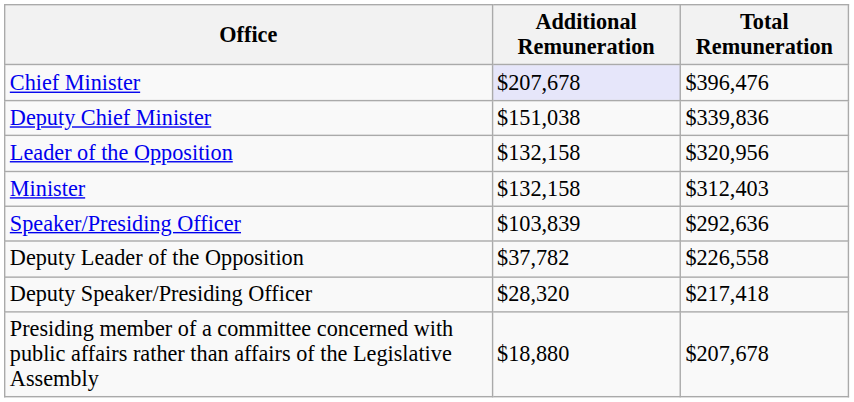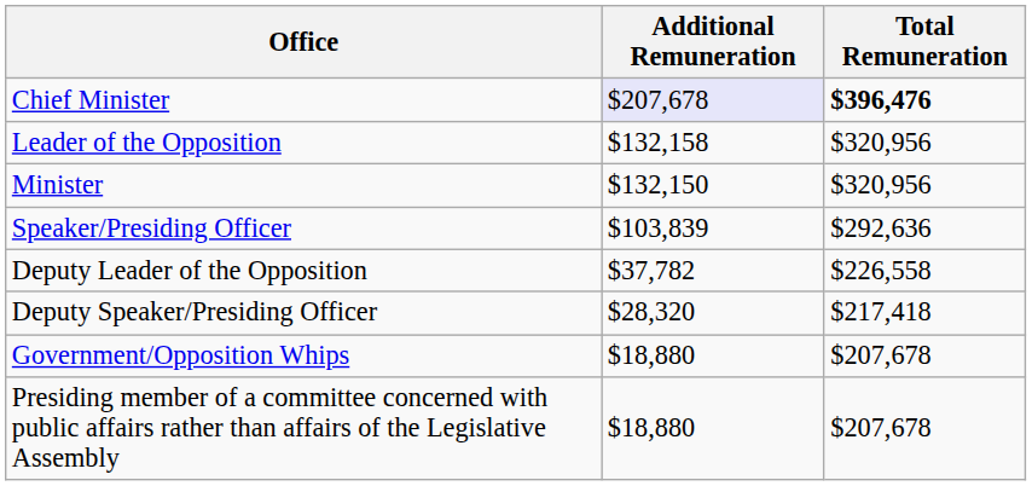Chief Minister | Total Remuneration: normal -> bold
- row: Deputy Chief Minister | $151,038 | $339,836
Minister | Additional Remuneration: $132,158 -> $132,150
Minister | Total Remuneration: $312,403 -> $320,956
+ row: Government/Opposition Whips | $18,880 | $207,678
